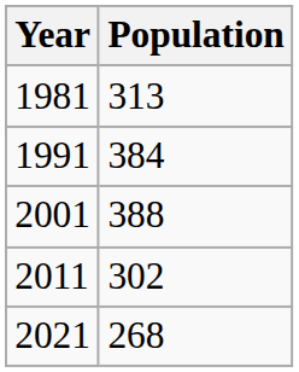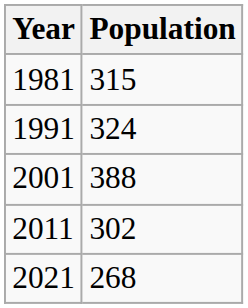1981 | Population: 313 -> 315
1991 | Population: 384 -> 324
